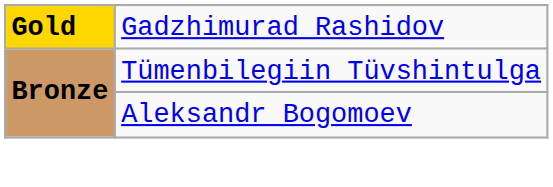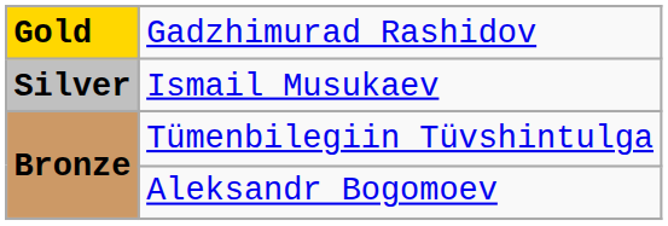+ row: Silver | Ismail Musukaev
